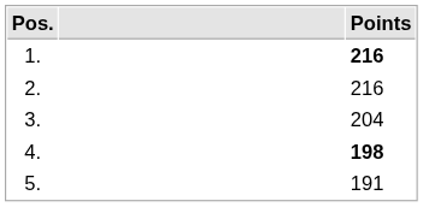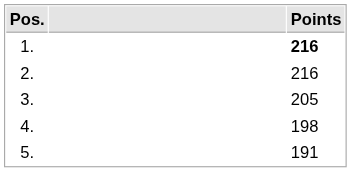3. | Points: 204 -> 205
4. | Points: bold -> normal
